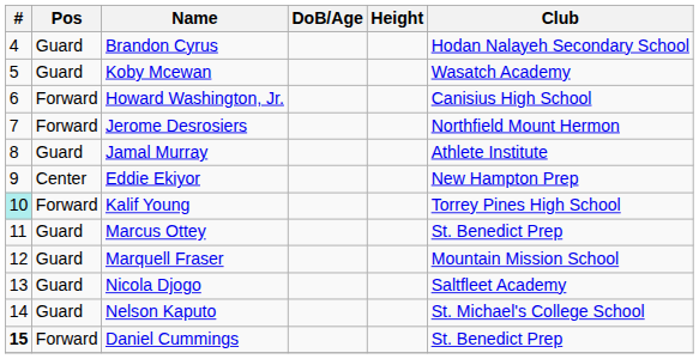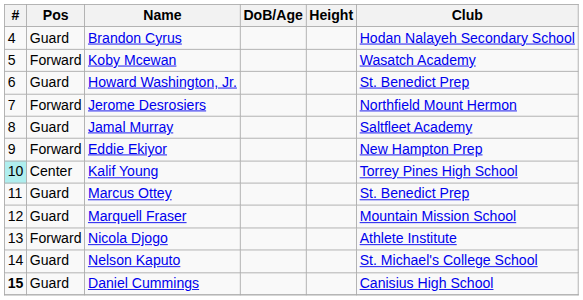Koby Mcewan | Pos: Guard -> Forward
Howard Washington, Jr. | Pos: Forward -> Guard
Howard Washington, Jr. | Club: Canisius High School -> St. Benedict Prep
Jamal Murray | Club: Athlete Institute -> Saltfleet Academy
Eddie Ekiyor | Pos: Center -> Forward
Kalif Young | Pos: Forward -> Center
Nicola Djogo | Pos: Guard -> Forward
Nicola Djogo | Club: Saltfleet Academy -> Athlete Institute
Daniel Cummings | Pos: Forward -> Guard
Daniel Cummings | Club: St. Benedict Prep -> Canisius High School
